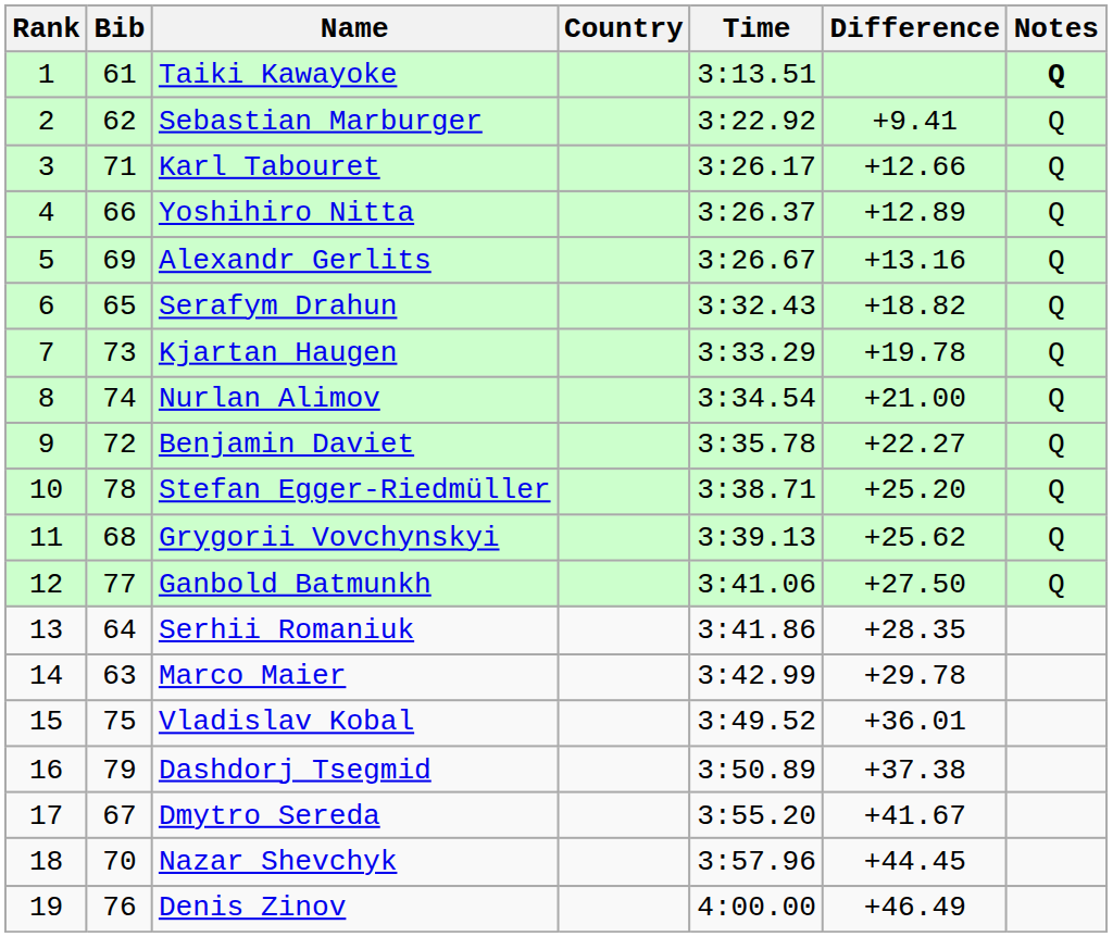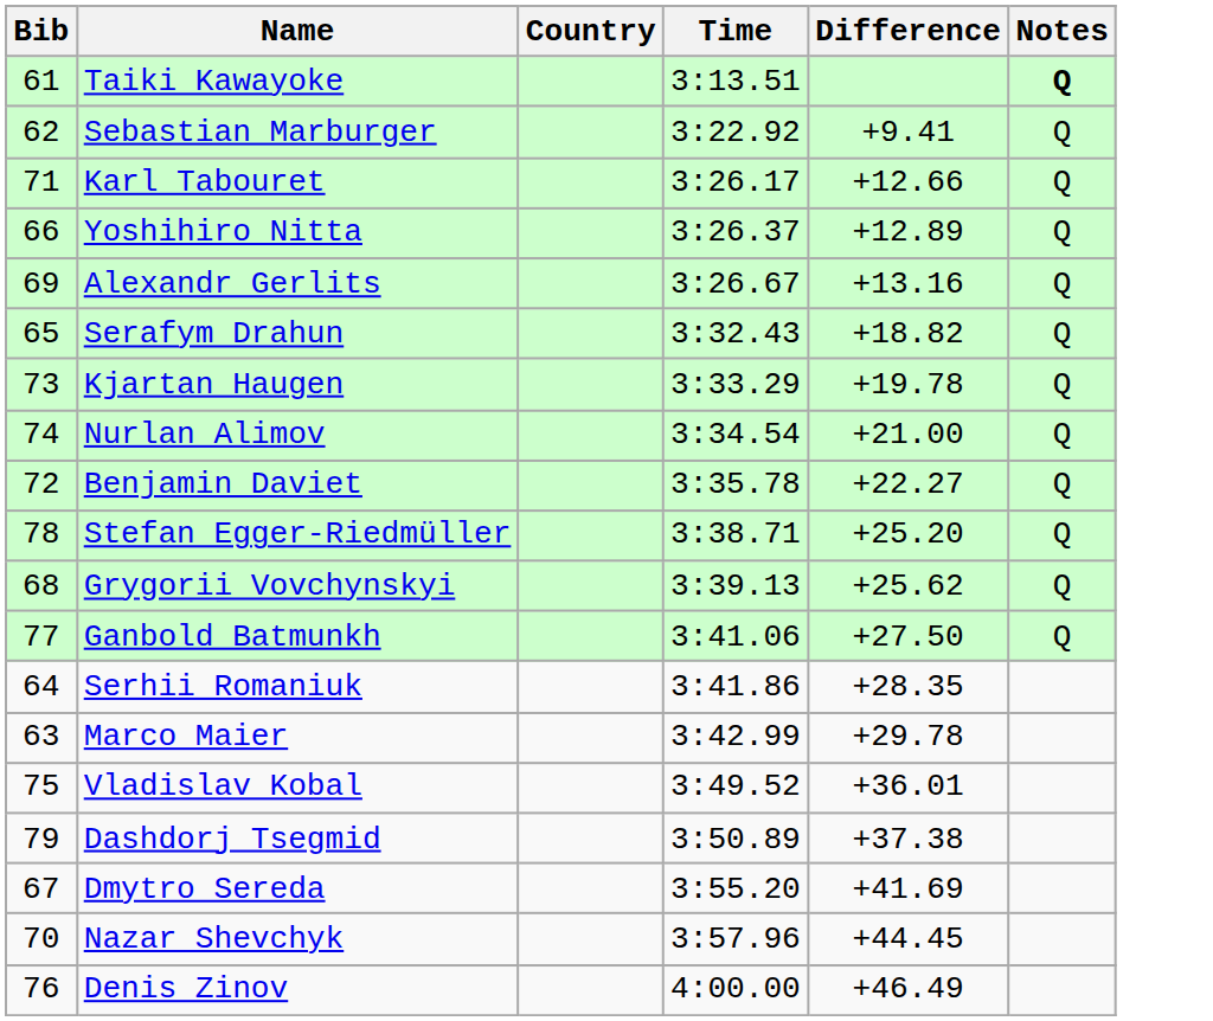- column: Rank | 1 | 2 | 3 | 4 | 5 | 6 | 7 | 8 | 9 | 10 | 11 | 12 | 13 | 14 | 15 | 16 | 17 | 18 | 19
Dmytro Sereda | Difference: +41.67 -> +41.69
